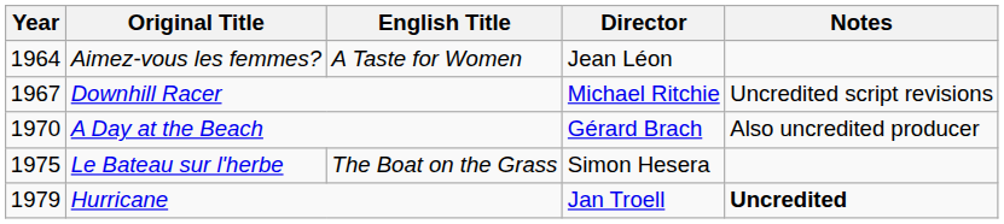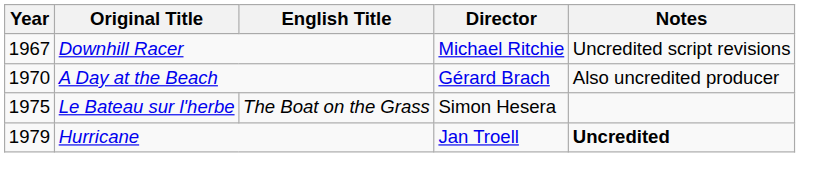- row: 1964 | Aimez-vous les femmes? | A Taste for Women | Jean Léon
